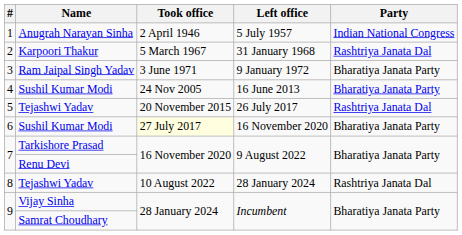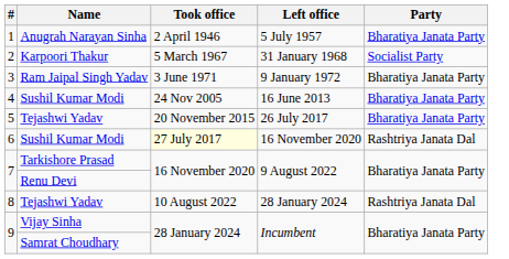1 | Party: Indian National Congress -> Bharatiya Janata Party
2 | Party: Rashtriya Janata Dal -> Socialist Party
5 | Party: Rashtriya Janata Dal -> Bharatiya Janata Party
6 | Party: Bharatiya Janata Party -> Rashtriya Janata Dal
